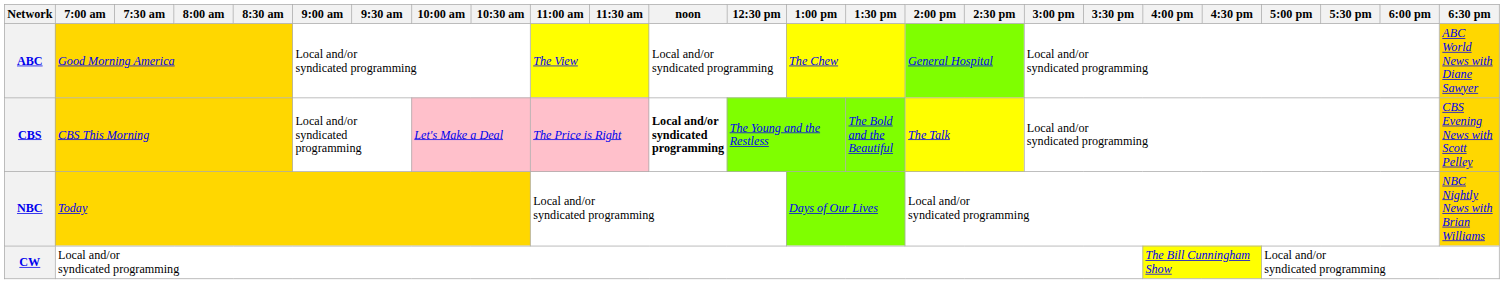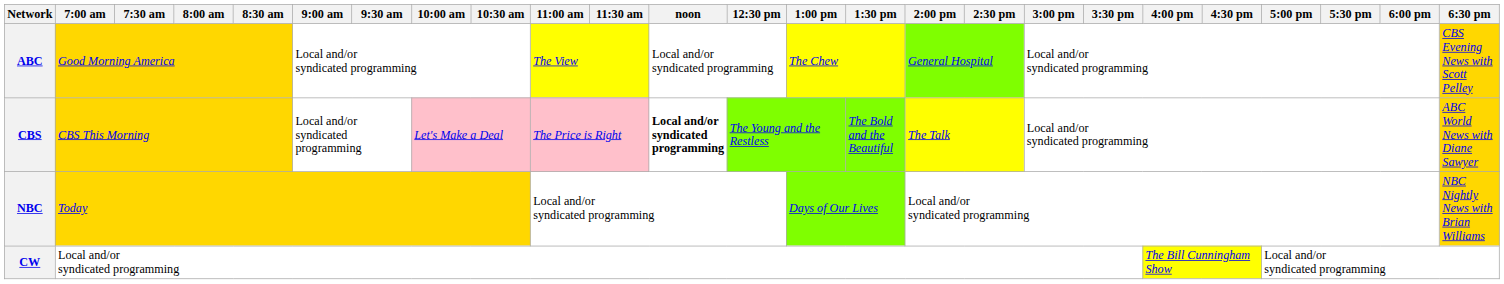ABC | 6:30 pm: ABC World News with Diane Sawyer -> CBS Evening News with Scott Pelley
CBS | 6:30 pm: CBS Evening News with Scott Pelley -> ABC World News with Diane Sawyer
